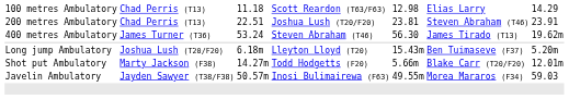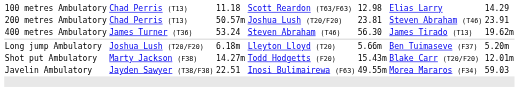200 metres Ambulatory | column 3: 22.51 -> 50.57m
Long jump Ambulatory | column 5: 15.43m -> 5.66m
Shot put Ambulatory | column 5: 5.66m -> 15.43m
Javelin Ambulatory | column 3: 50.57m -> 22.51
